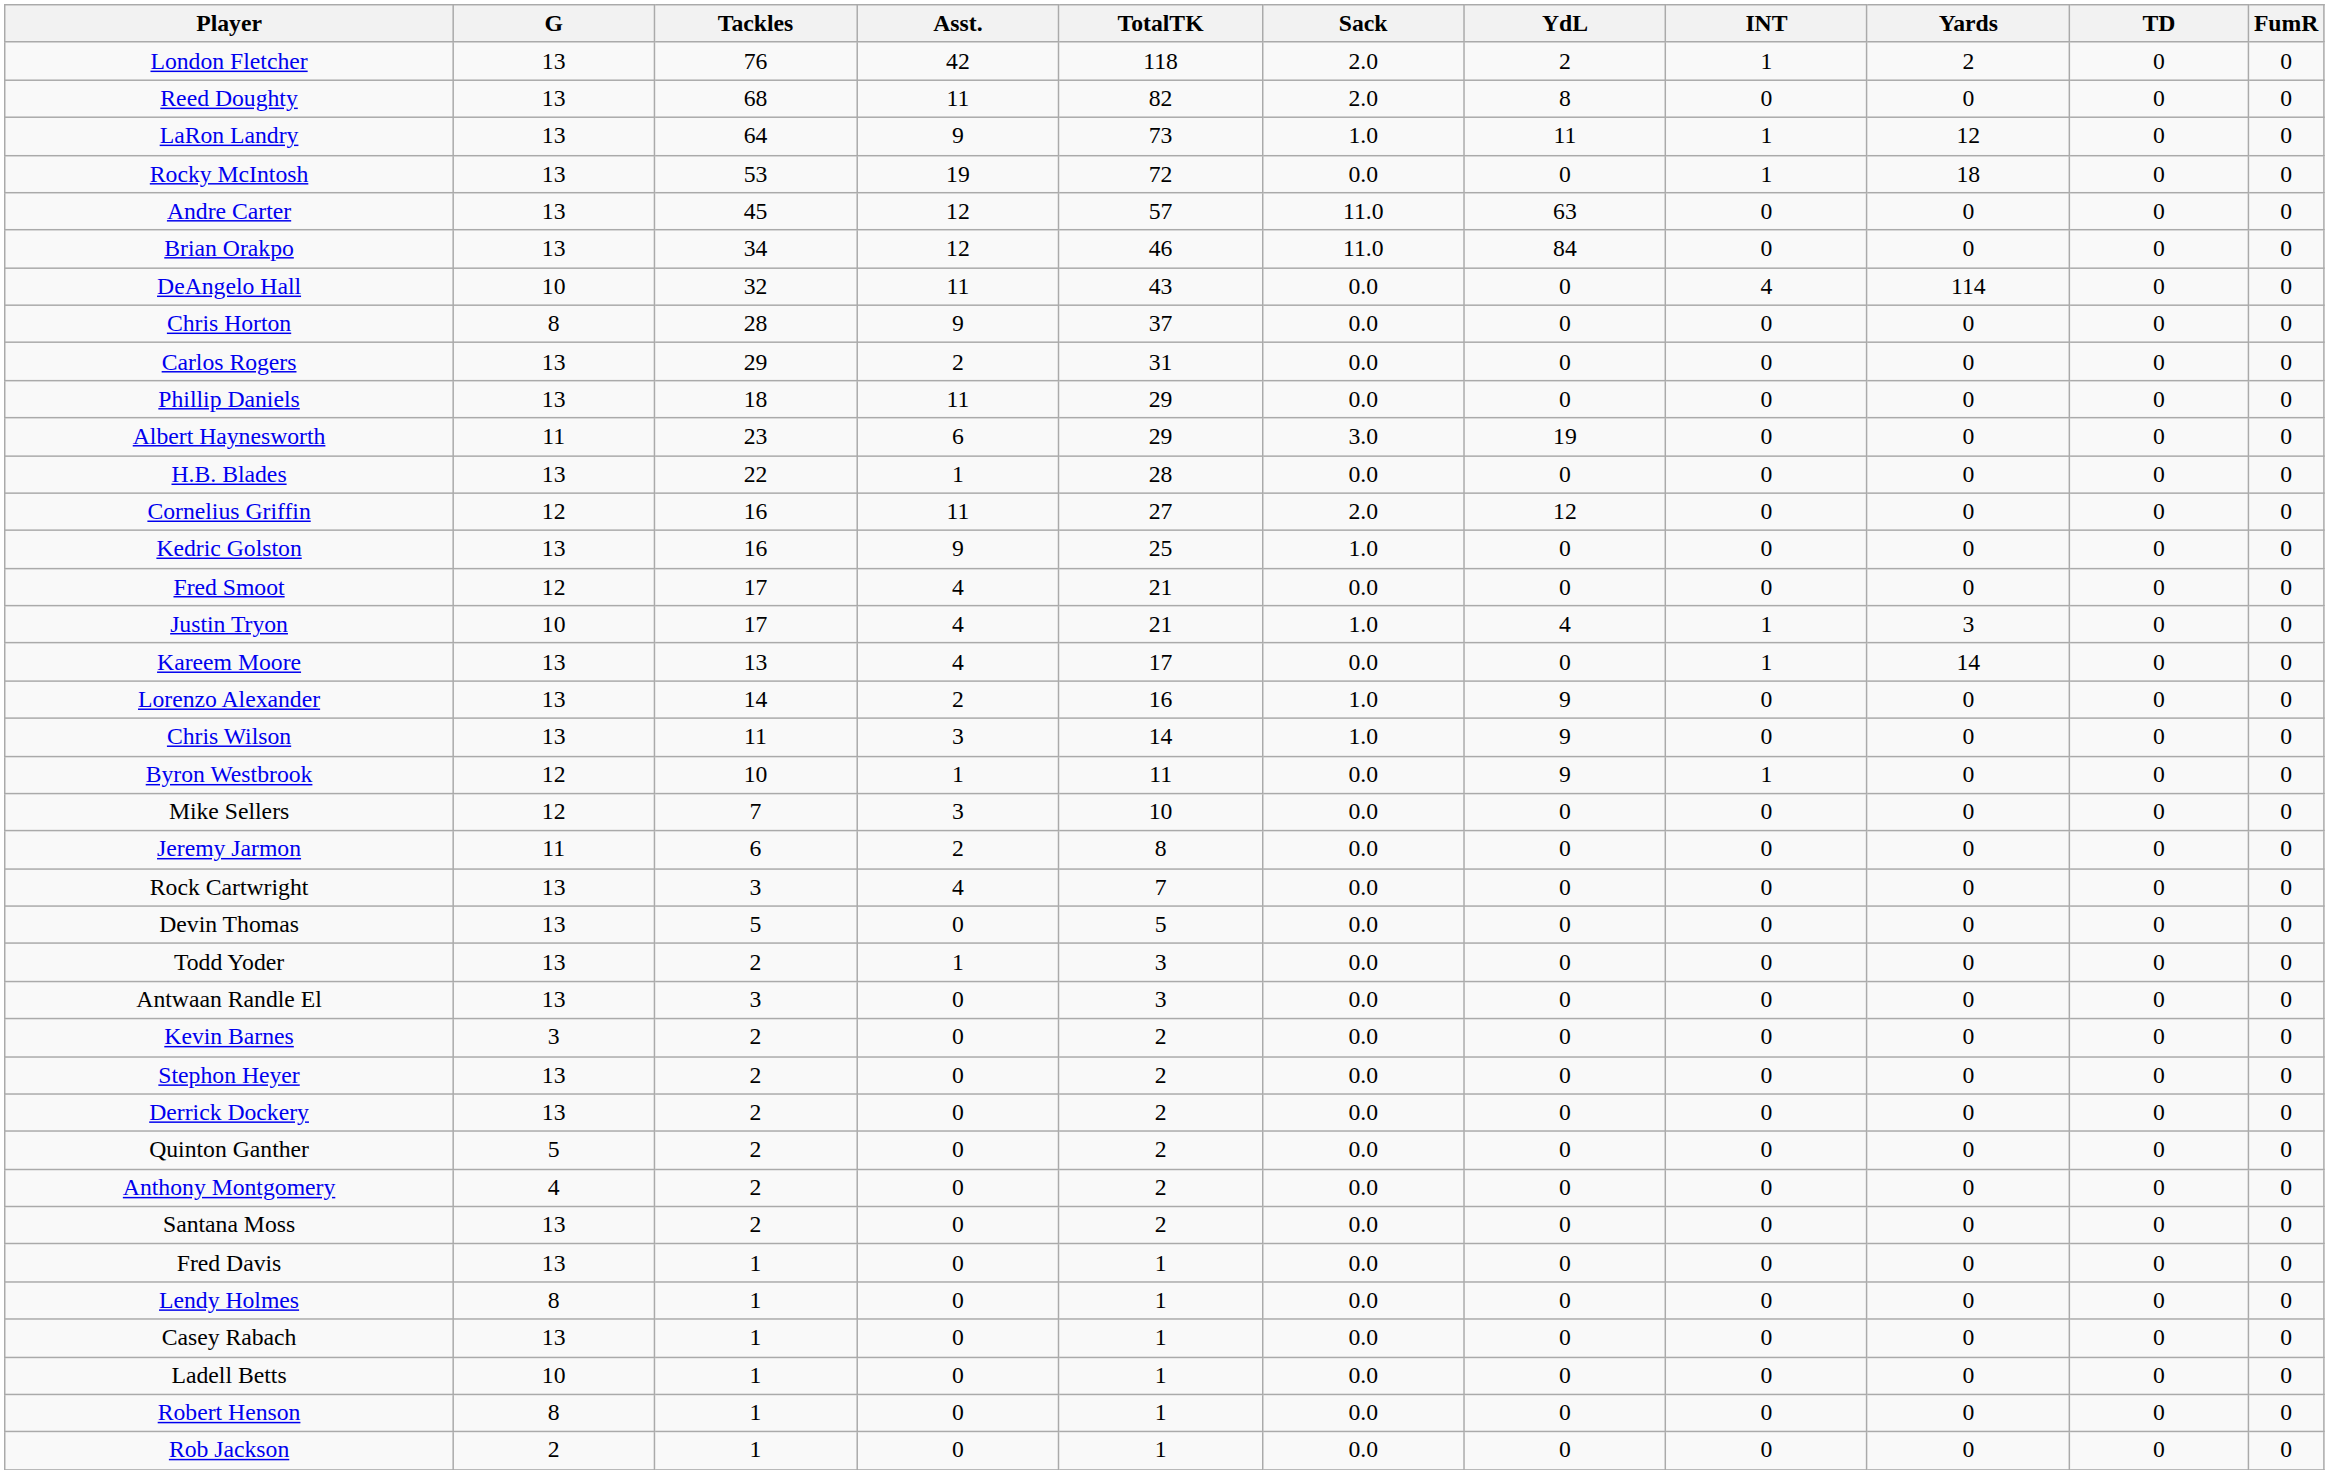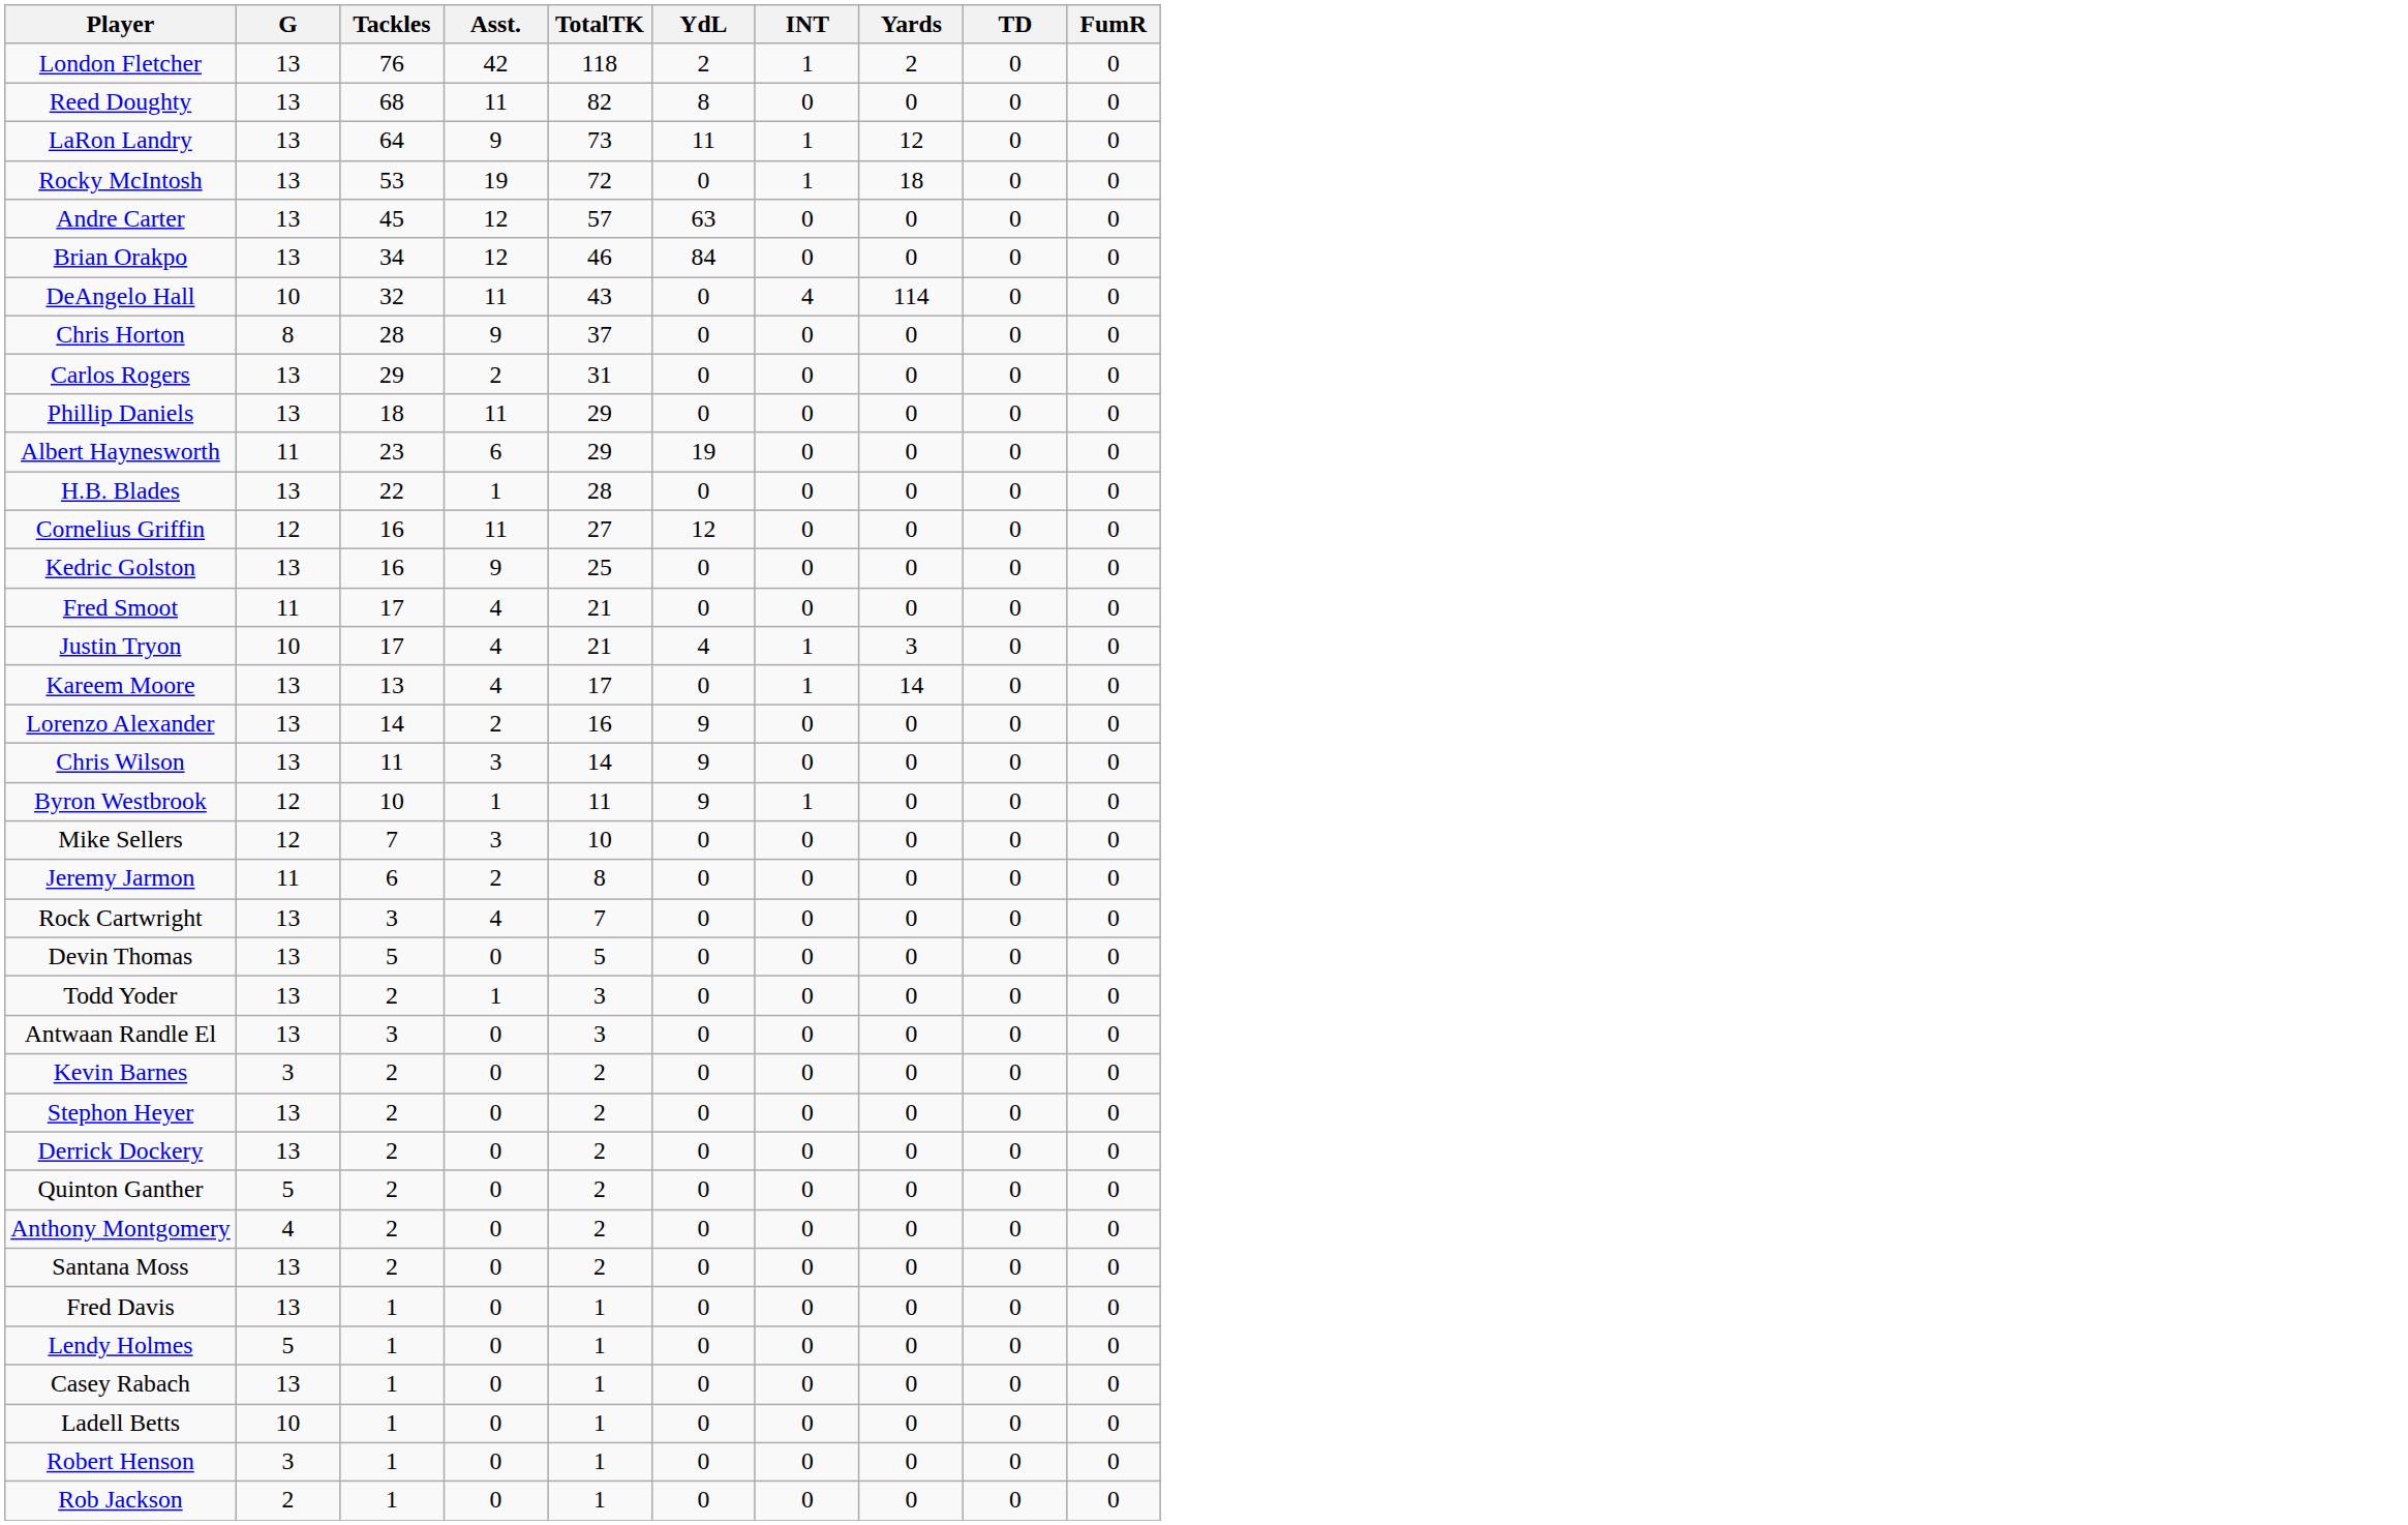- column: Sack | 2.0 | 2.0 | 1.0 | 0.0 | 11.0 | 11.0 | 0.0 | 0.0 | 0.0 | 0.0 | 3.0 | 0.0 | 2.0 | 1.0 | 0.0 | 1.0 | 0.0 | 1.0 | 1.0 | 0.0 | 0.0 | 0.0 | 0.0 | 0.0 | 0.0 | 0.0 | 0.0 | 0.0 | 0.0 | 0.0 | 0.0 | 0.0 | 0.0 | 0.0 | 0.0 | 0.0 | 0.0 | 0.0
Fred Smoot | G: 12 -> 11
Lendy Holmes | G: 8 -> 5
Robert Henson | G: 8 -> 3
